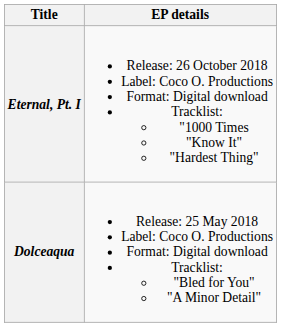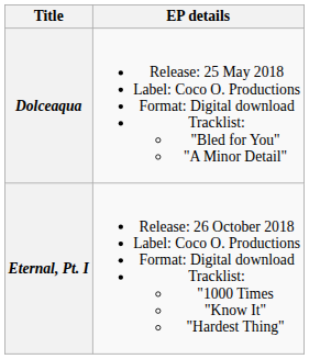rows swapped: Dolceaqua <-> Eternal, Pt. I
